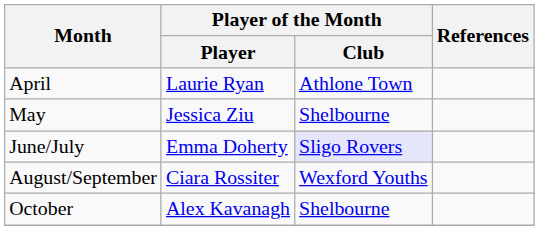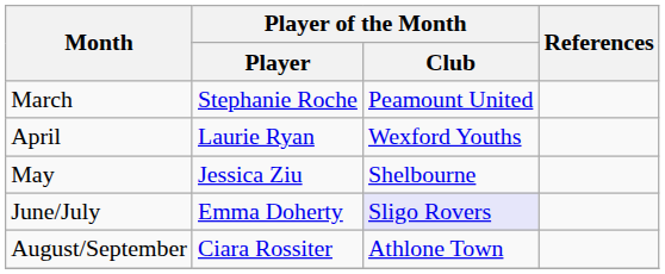+ row: March | Stephanie Roche | Peamount United
April | Player of the Month / Club: Athlone Town -> Wexford Youths
August/September | Player of the Month / Club: Wexford Youths -> Athlone Town
- row: October | Alex Kavanagh | Shelbourne
